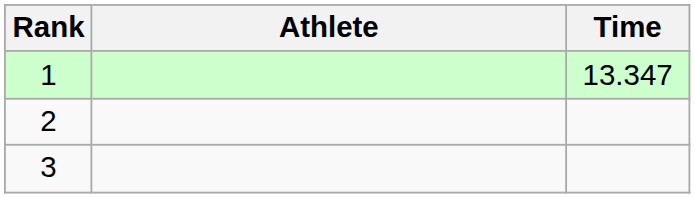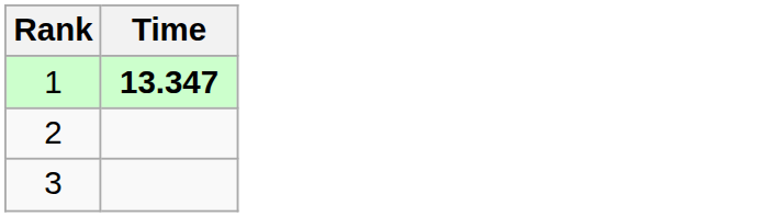- column: Athlete
1 | Time: normal -> bold
